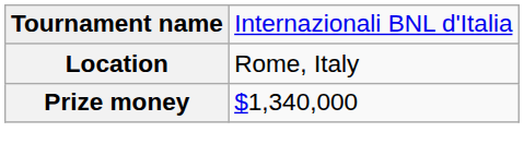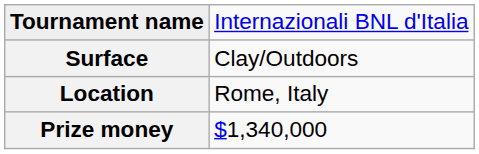+ row: Surface | Clay/Outdoors
